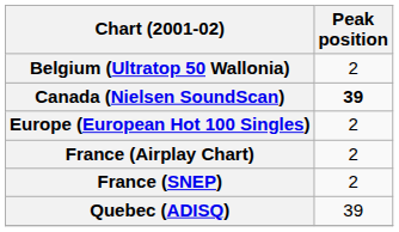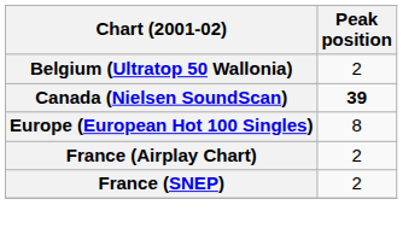Europe (European Hot 100 Singles) | Peak position: 2 -> 8
- row: Quebec (ADISQ) | 39
